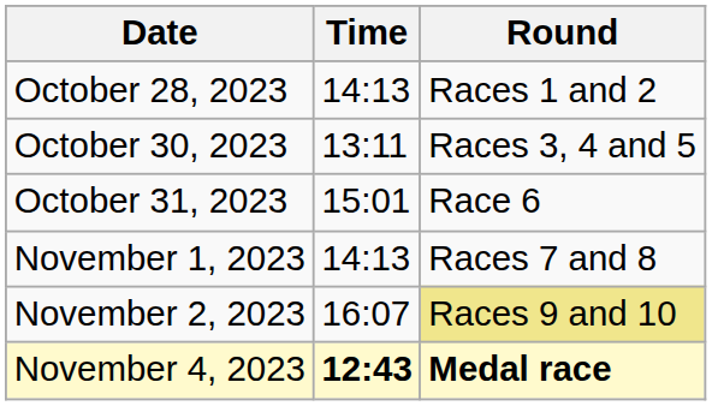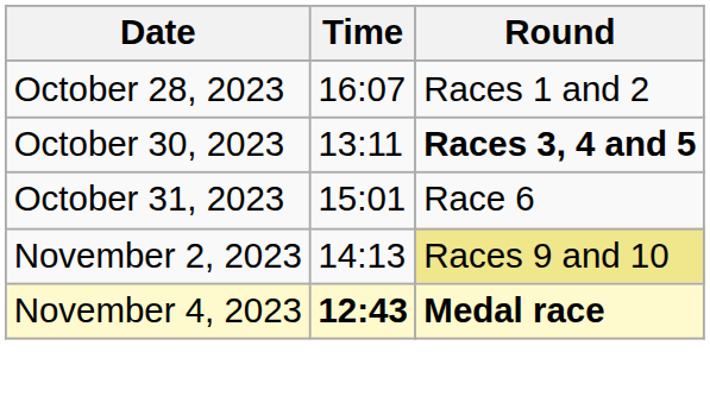October 28, 2023 | Time: 14:13 -> 16:07
October 30, 2023 | Round: normal -> bold
- row: November 1, 2023 | 14:13 | Races 7 and 8
November 2, 2023 | Time: 16:07 -> 14:13
